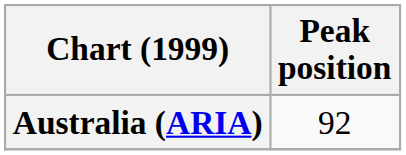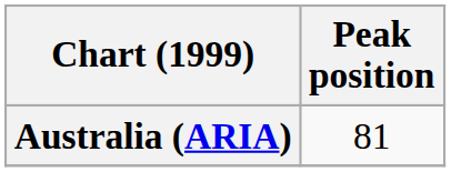Australia (ARIA) | Peak position: 92 -> 81
